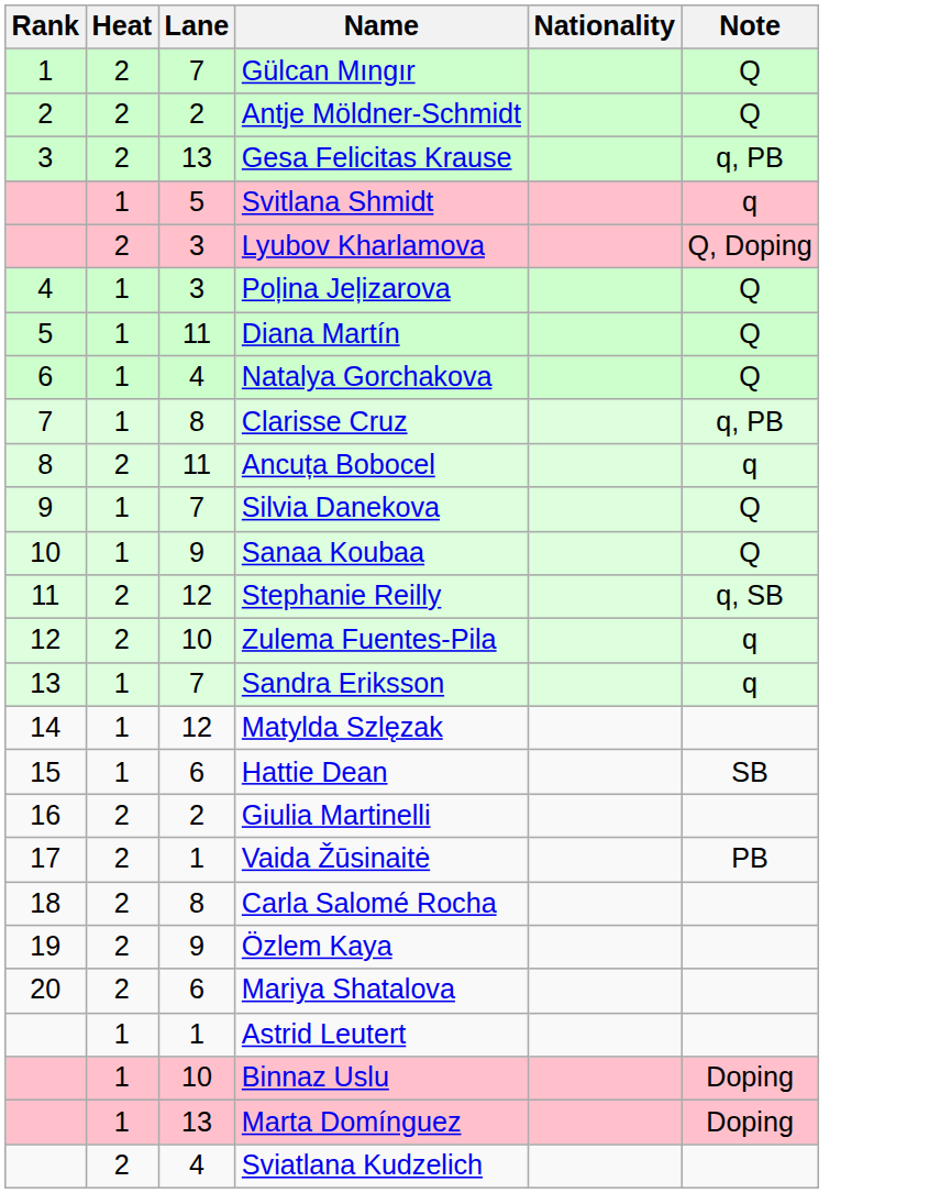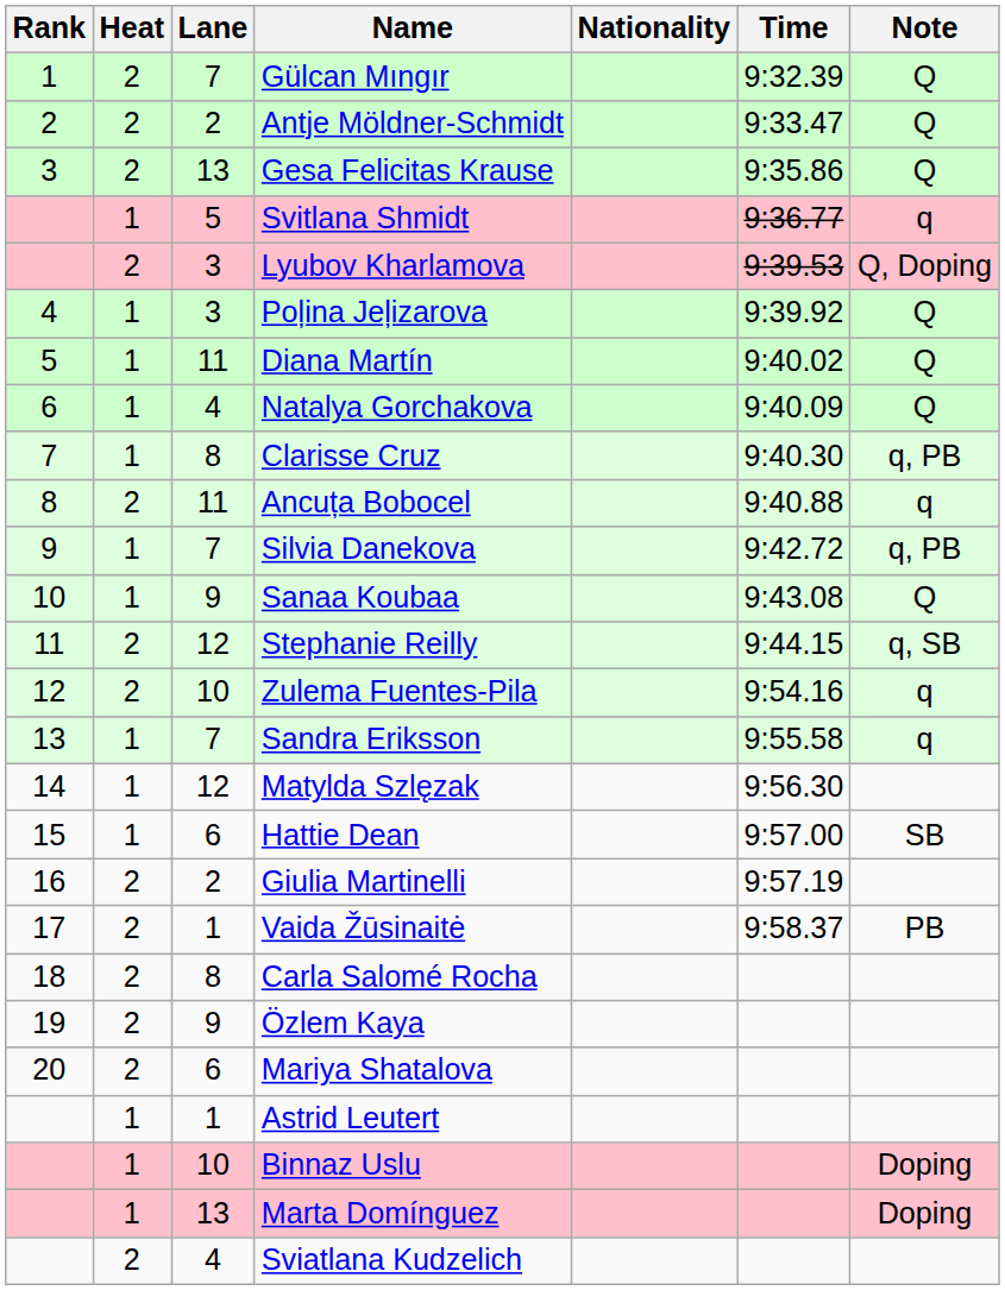+ column: Time | 9:32.39 | 9:33.47 | 9:35.86 | 9:36.77 | 9:39.53 | 9:39.92 | 9:40.02 | 9:40.09 | 9:40.30 | 9:40.88 | 9:42.72 | 9:43.08 | 9:44.15 | 9:54.16 | 9:55.58 | 9:56.30 | 9:57.00 | 9:57.19 | 9:58.37
Gesa Felicitas Krause | Note: q, PB -> Q
Silvia Danekova | Note: Q -> q, PB
